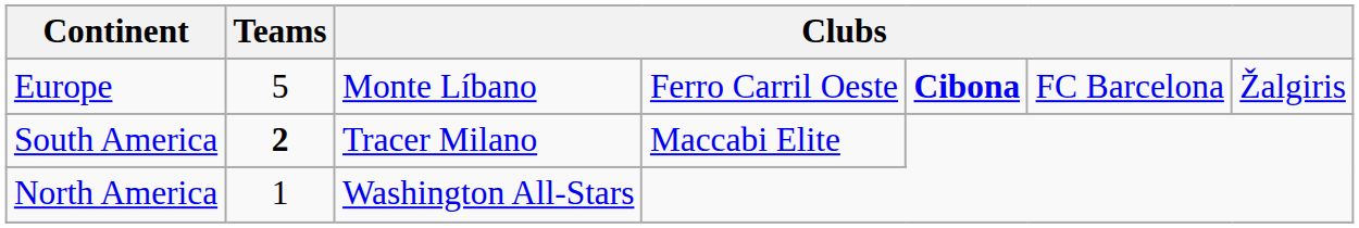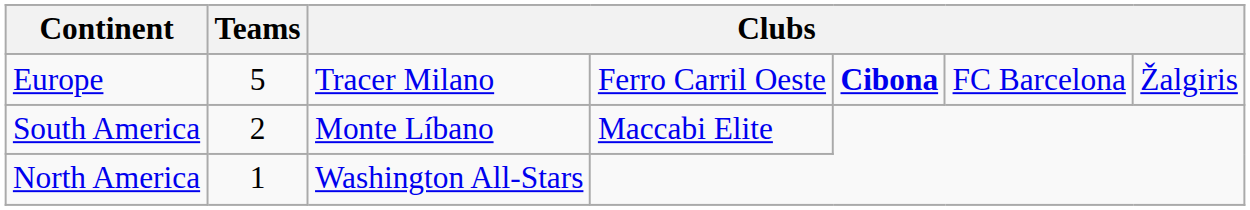Europe | column 3: Monte Líbano -> Tracer Milano
South America | Teams: bold -> normal
South America | column 3: Tracer Milano -> Monte Líbano
